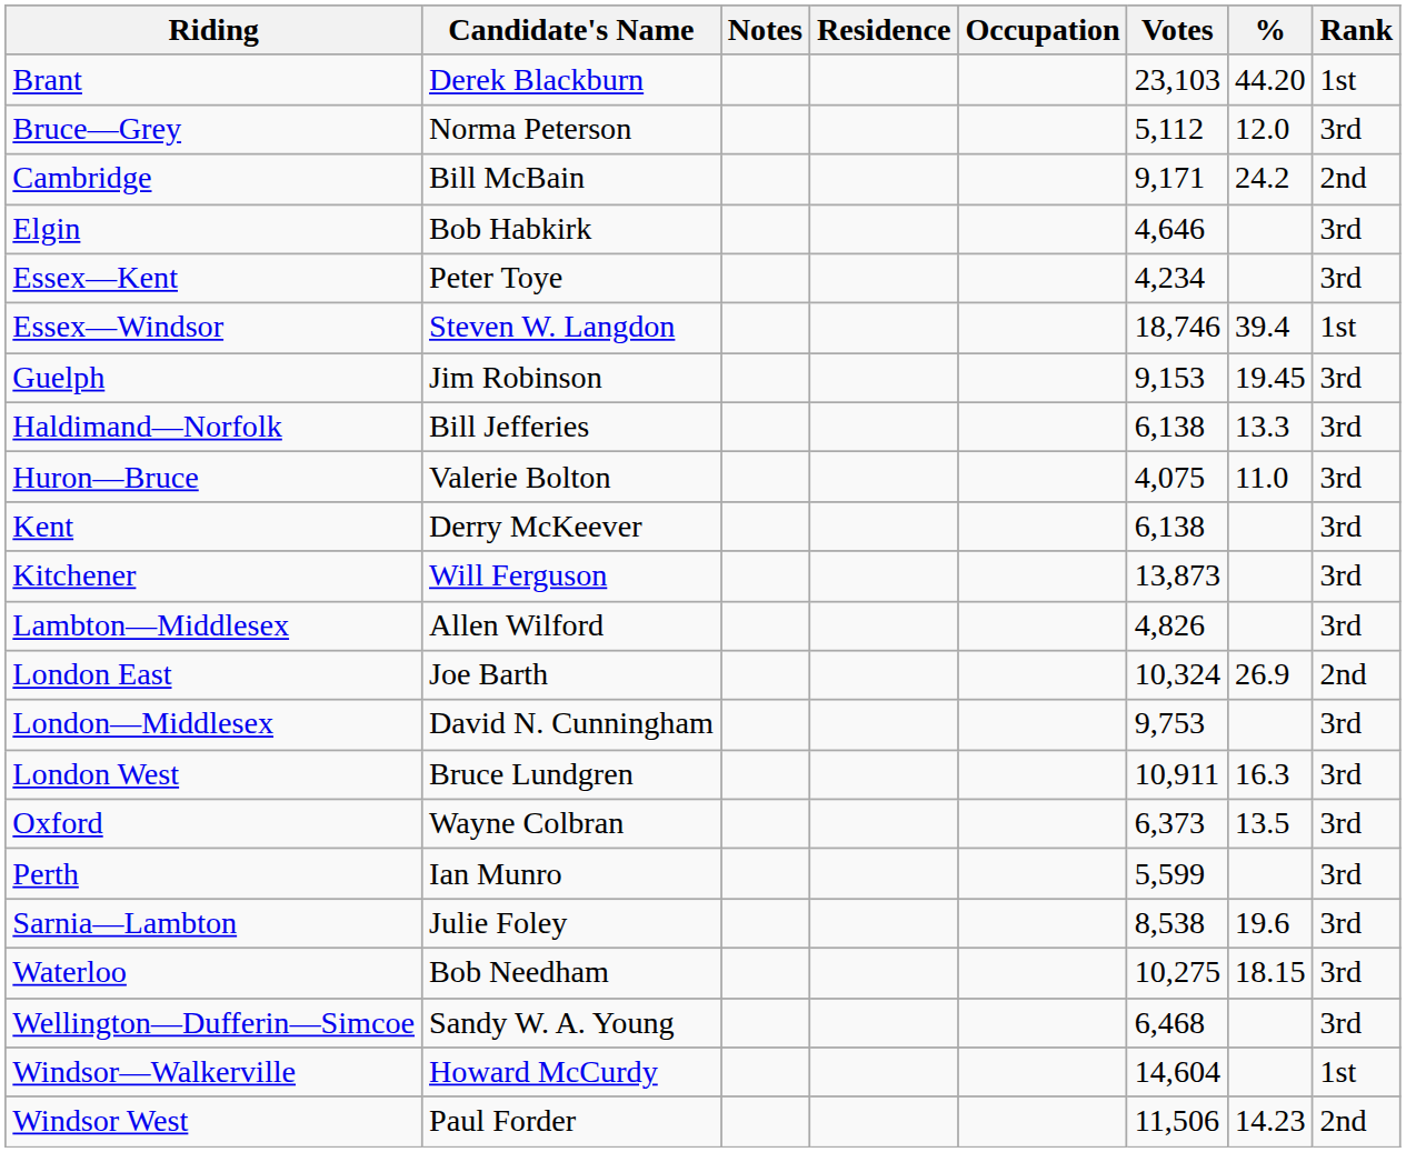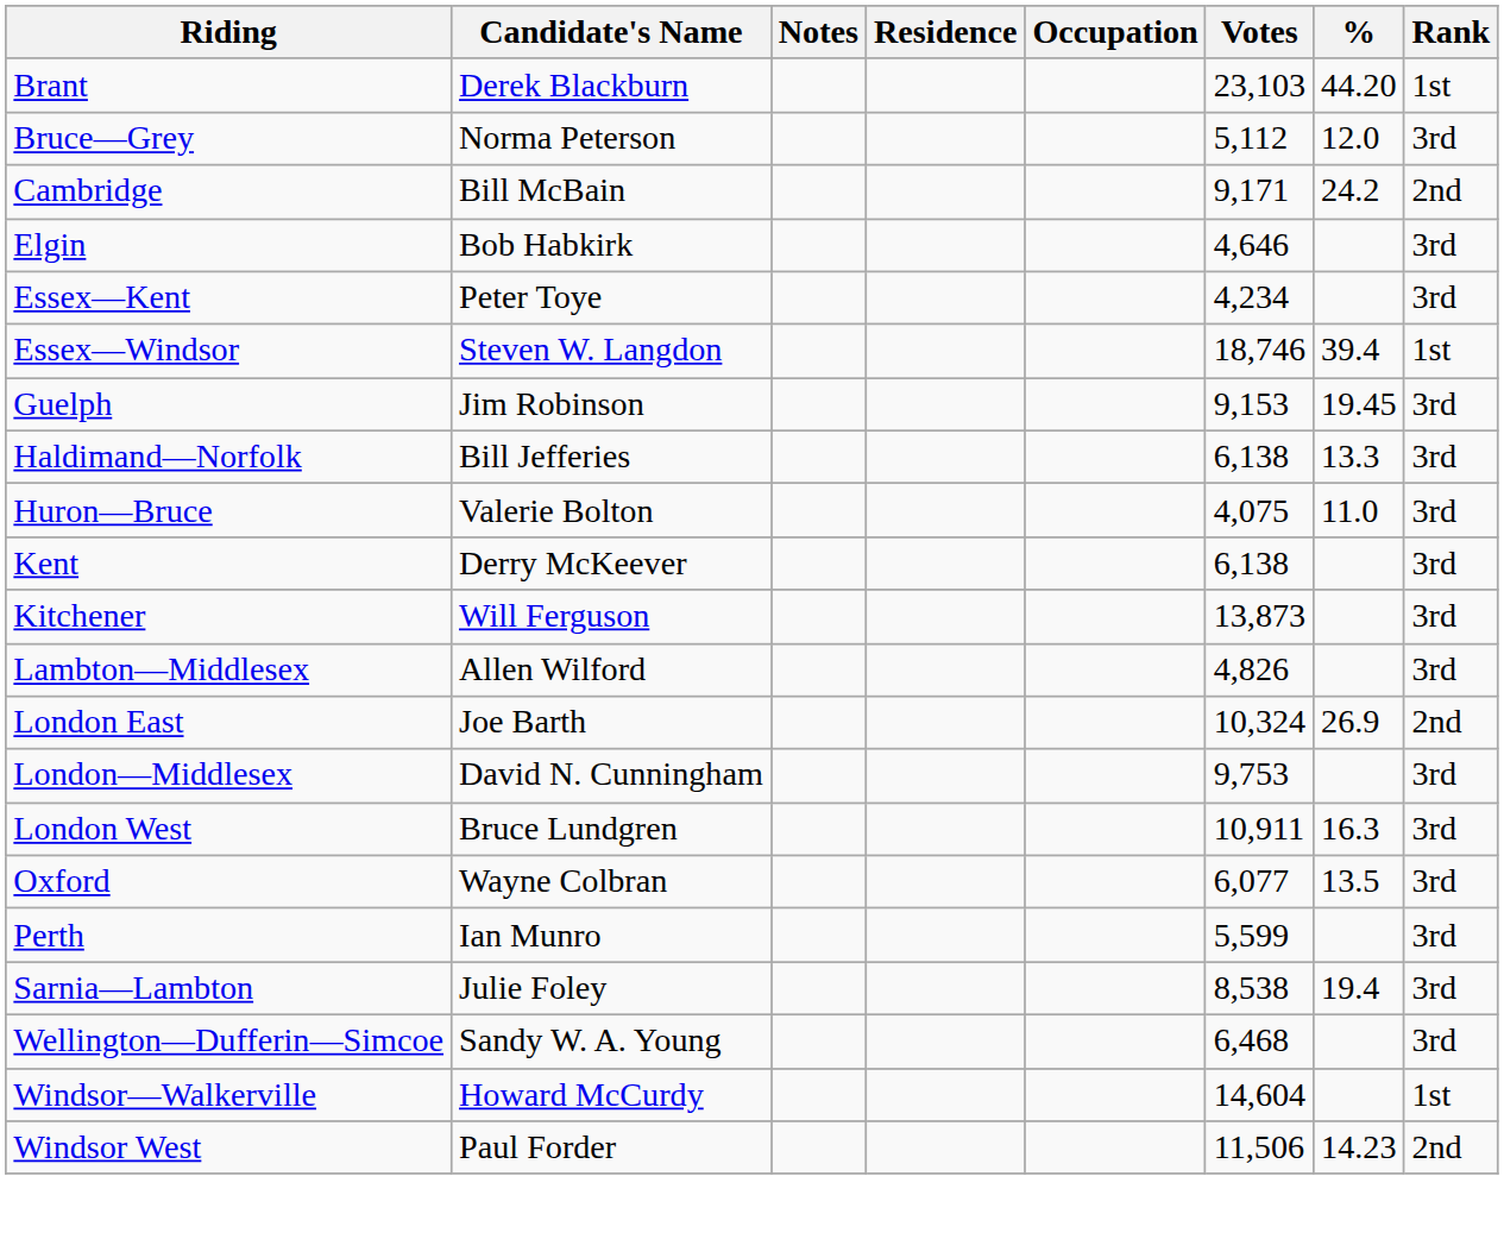Oxford | Votes: 6,373 -> 6,077
Sarnia—Lambton | %: 19.6 -> 19.4
- row: Waterloo | Bob Needham | 10,275 | 18.15 | 3rd
